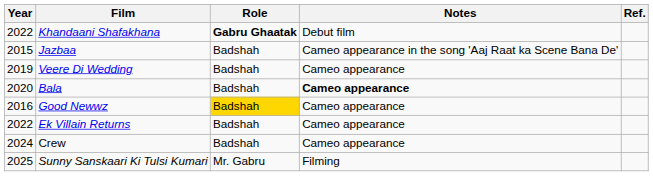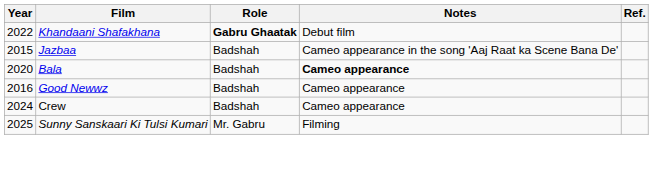- row: 2019 | Veere Di Wedding | Badshah | Cameo appearance
Good Newwz | Role: gold background -> no background
- row: 2022 | Ek Villain Returns | Badshah | Cameo appearance
